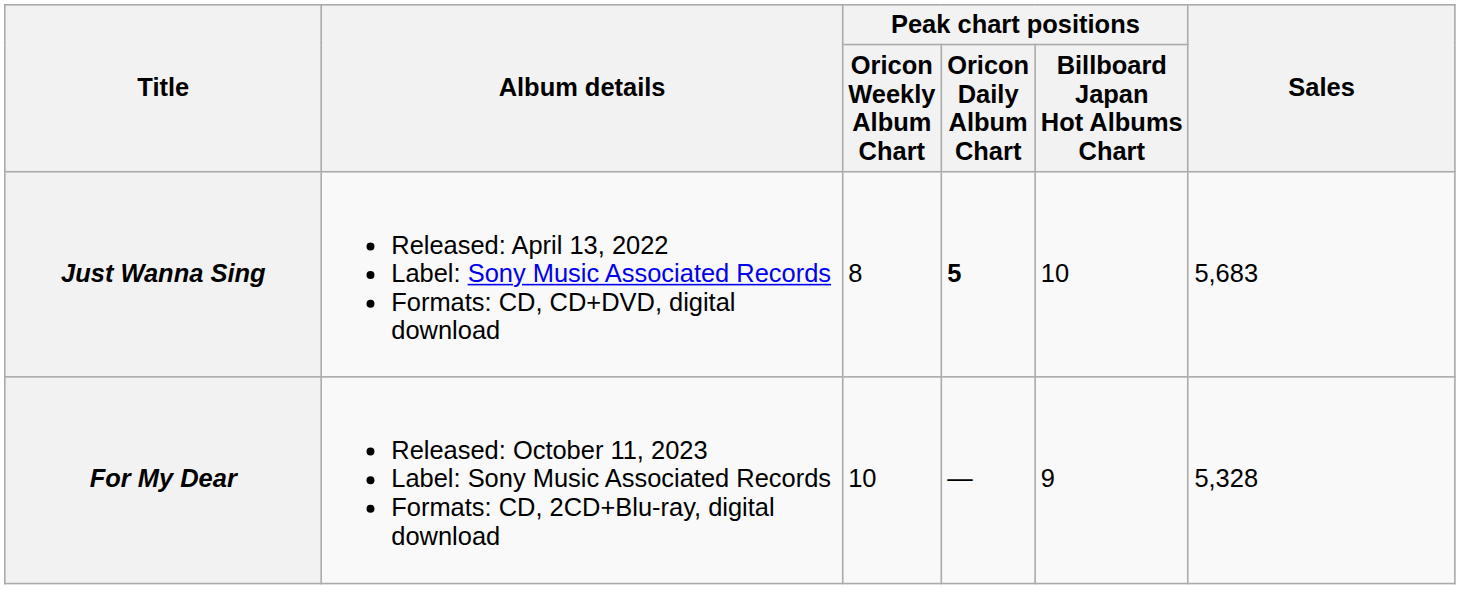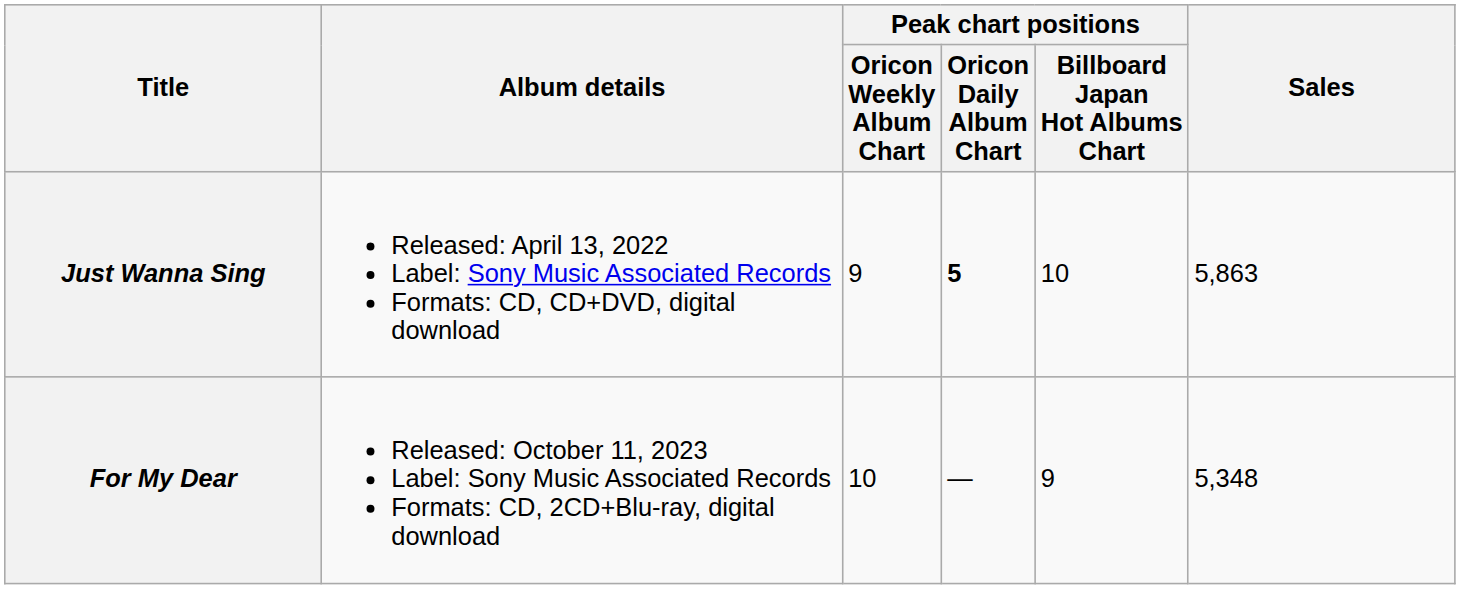Just Wanna Sing | Peak chart positions / Oricon Weekly Album Chart: 8 -> 9
Just Wanna Sing | Sales: 5,683 -> 5,863
For My Dear | Sales: 5,328 -> 5,348
